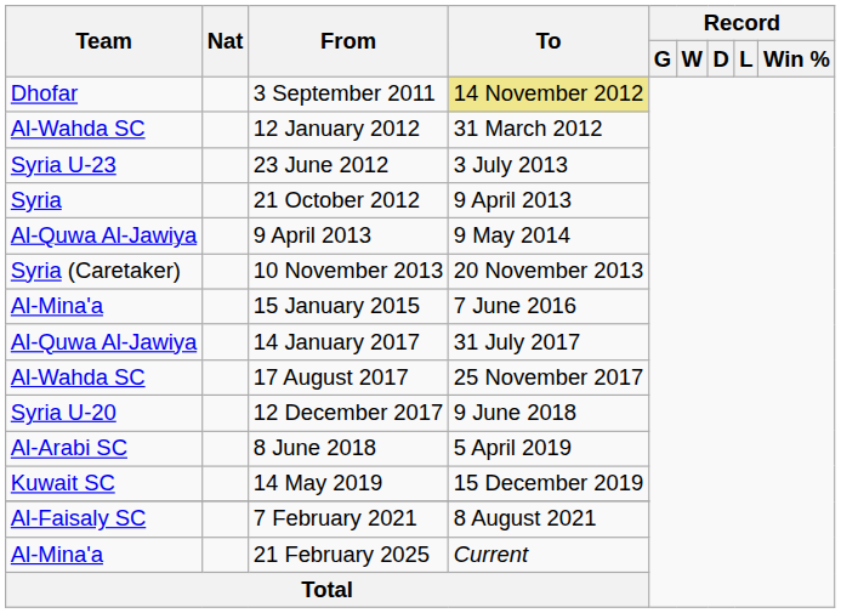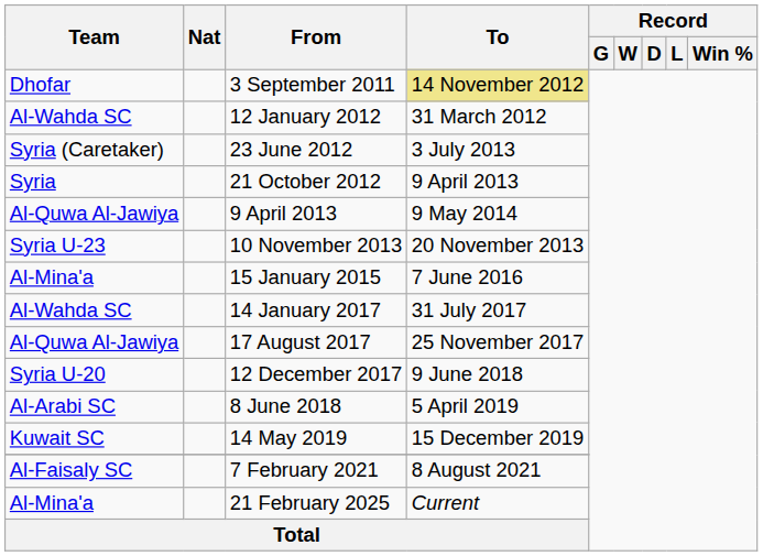23 June 2012 | Team: Syria U-23 -> Syria (Caretaker)
10 November 2013 | Team: Syria (Caretaker) -> Syria U-23
14 January 2017 | Team: Al-Quwa Al-Jawiya -> Al-Wahda SC
17 August 2017 | Team: Al-Wahda SC -> Al-Quwa Al-Jawiya
